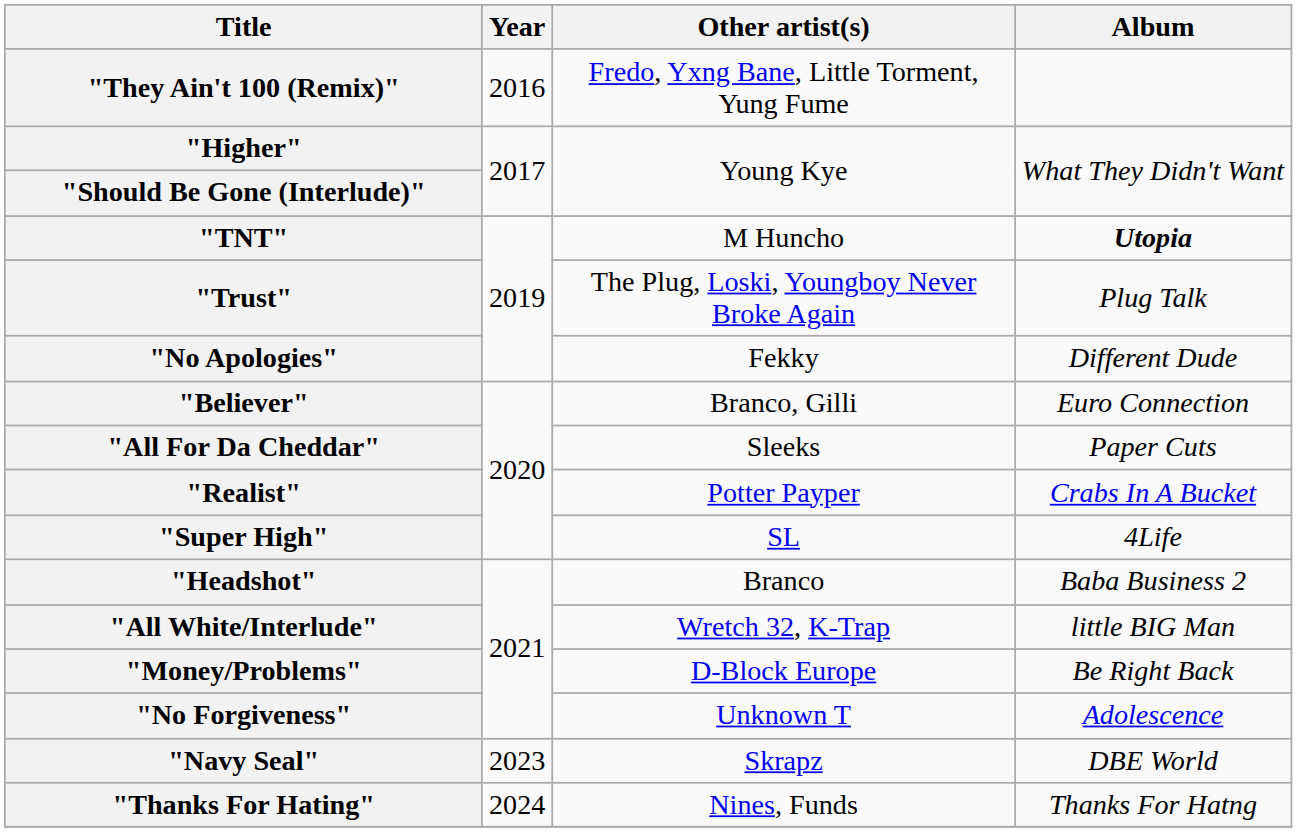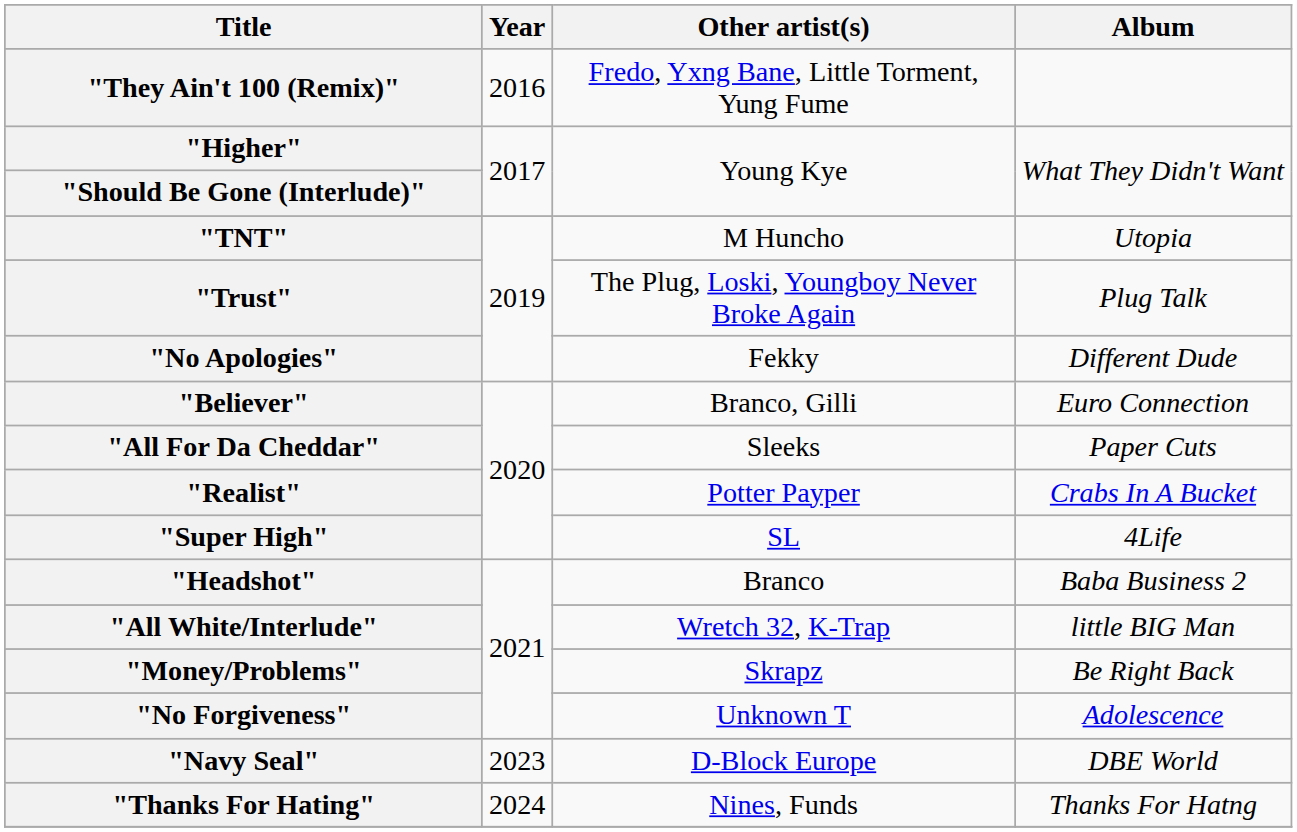"TNT" | Album: bold -> normal
"Money/Problems" | Other artist(s): D-Block Europe -> Skrapz
"Navy Seal" | Other artist(s): Skrapz -> D-Block Europe
